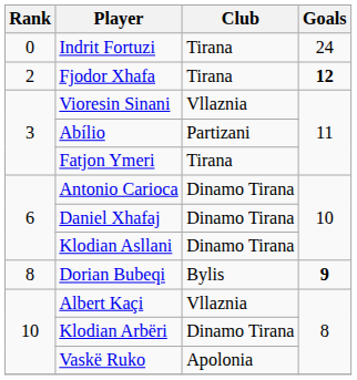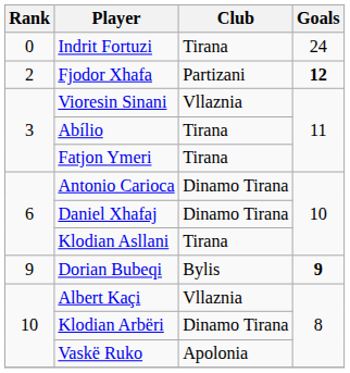Fjodor Xhafa | Club: Tirana -> Partizani
Abílio | Club: Partizani -> Tirana
Klodian Asllani | Club: Dinamo Tirana -> Tirana
Dorian Bubeqi | Rank: 8 -> 9
